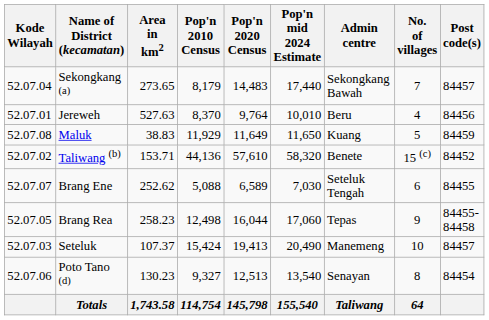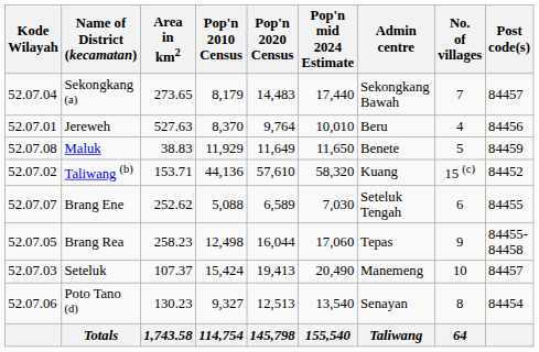Maluk | Admin centre: Kuang -> Benete
Taliwang (b) | Admin centre: Benete -> Kuang
